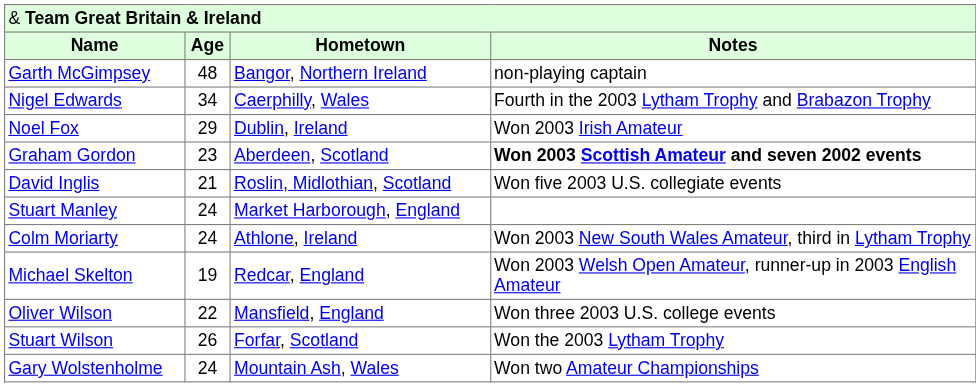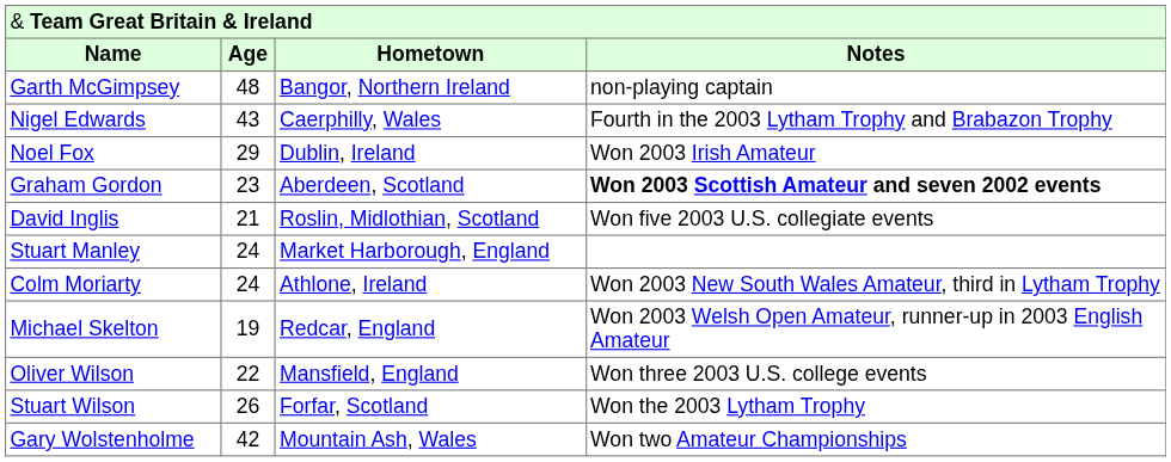Nigel Edwards | column 2: 34 -> 43
Gary Wolstenholme | column 2: 24 -> 42
